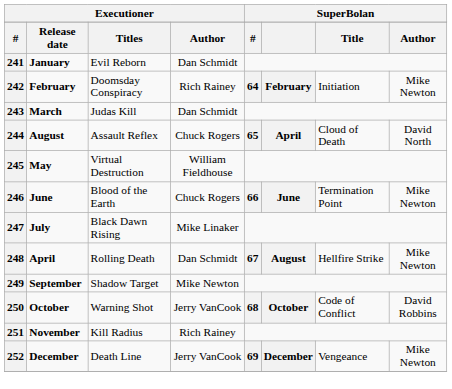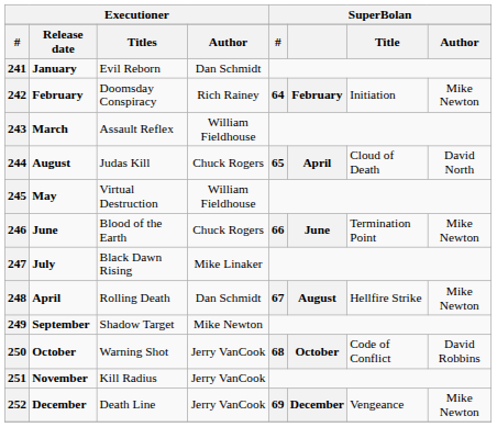243 | column 3: Judas Kill -> Assault Reflex
243 | column 4: Dan Schmidt -> William Fieldhouse
244 | column 3: Assault Reflex -> Judas Kill
251 | column 4: Rich Rainey -> Jerry VanCook
